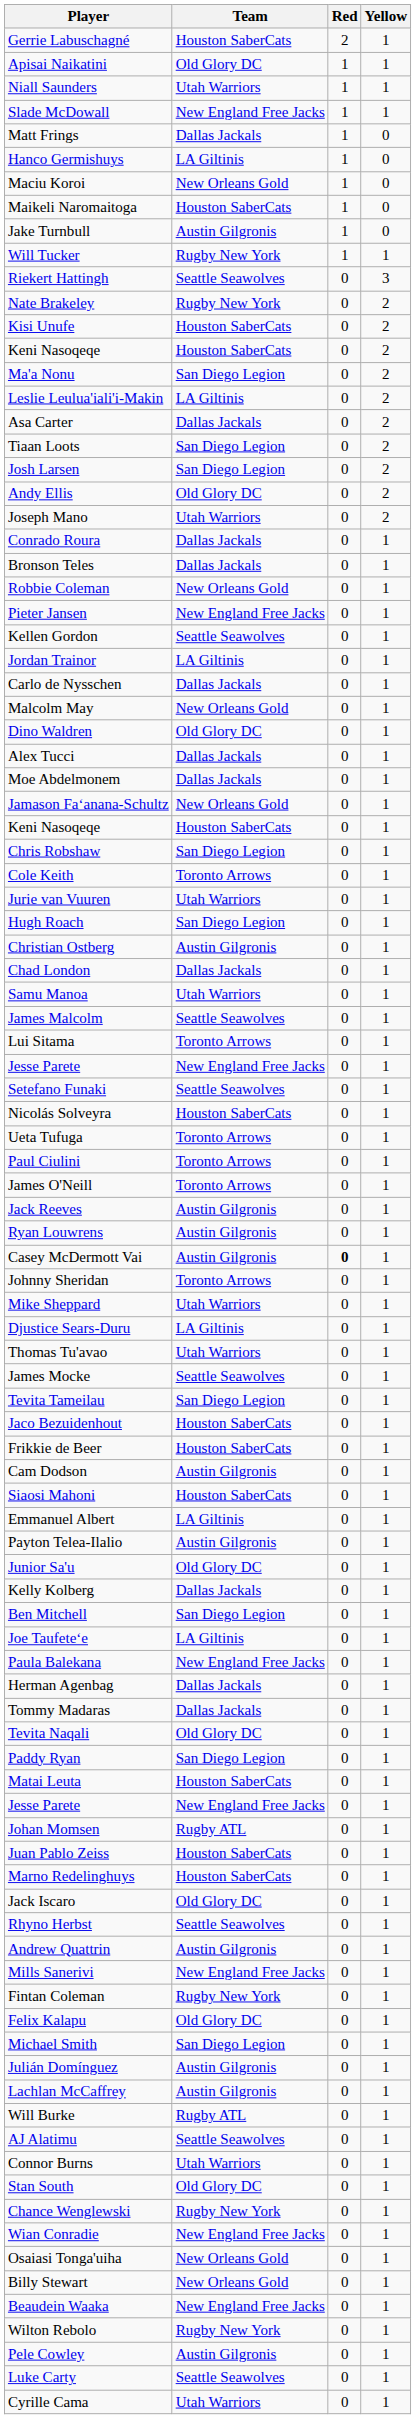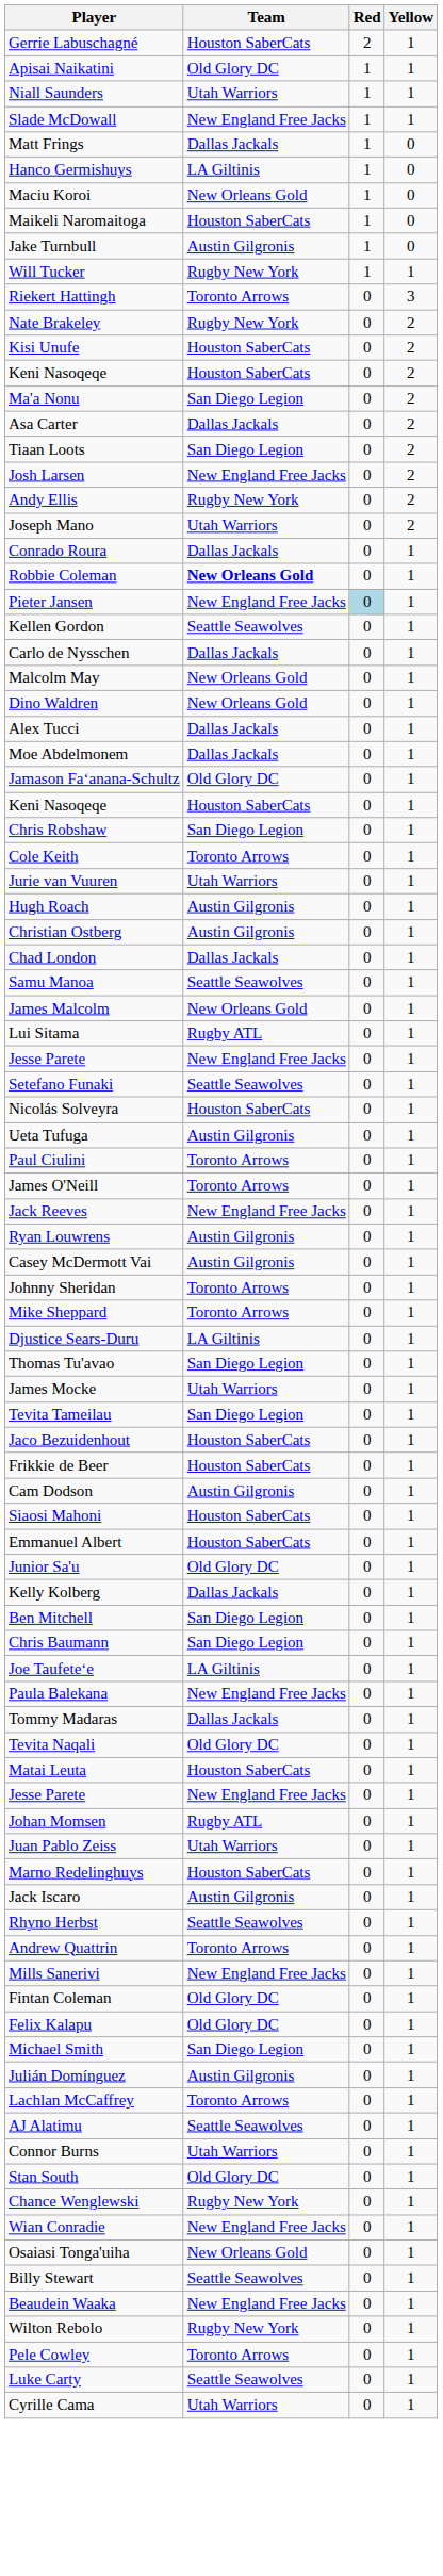Riekert Hattingh | Team: Seattle Seawolves -> Toronto Arrows
- row: Leslie Leulua'iali'i-Makin | LA Giltinis | 0 | 2
Josh Larsen | Team: San Diego Legion -> New England Free Jacks
Andy Ellis | Team: Old Glory DC -> Rugby New York
- row: Bronson Teles | Dallas Jackals | 0 | 1
Robbie Coleman | Team: normal -> bold
Pieter Jansen | Red: no background -> lightblue background
- row: Jordan Trainor | LA Giltinis | 0 | 1
Dino Waldren | Team: Old Glory DC -> New Orleans Gold
Jamason Faʻanana-Schultz | Team: New Orleans Gold -> Old Glory DC
Hugh Roach | Team: San Diego Legion -> Austin Gilgronis
Samu Manoa | Team: Utah Warriors -> Seattle Seawolves
James Malcolm | Team: Seattle Seawolves -> New Orleans Gold
Lui Sitama | Team: Toronto Arrows -> Rugby ATL
Ueta Tufuga | Team: Toronto Arrows -> Austin Gilgronis
Jack Reeves | Team: Austin Gilgronis -> New England Free Jacks
Casey McDermott Vai | Red: bold -> normal
Mike Sheppard | Team: Utah Warriors -> Toronto Arrows
Thomas Tu'avao | Team: Utah Warriors -> San Diego Legion
James Mocke | Team: Seattle Seawolves -> Utah Warriors
Emmanuel Albert | Team: LA Giltinis -> Houston SaberCats
- row: Payton Telea-Ilalio | Austin Gilgronis | 0 | 1
+ row: Chris Baumann | San Diego Legion | 0 | 1
- row: Herman Agenbag | Dallas Jackals | 0 | 1
- row: Paddy Ryan | San Diego Legion | 0 | 1
Juan Pablo Zeiss | Team: Houston SaberCats -> Utah Warriors
Jack Iscaro | Team: Old Glory DC -> Austin Gilgronis
Andrew Quattrin | Team: Austin Gilgronis -> Toronto Arrows
Fintan Coleman | Team: Rugby New York -> Old Glory DC
Lachlan McCaffrey | Team: Austin Gilgronis -> Toronto Arrows
- row: Will Burke | Rugby ATL | 0 | 1
Billy Stewart | Team: New Orleans Gold -> Seattle Seawolves
Pele Cowley | Team: Austin Gilgronis -> Toronto Arrows
